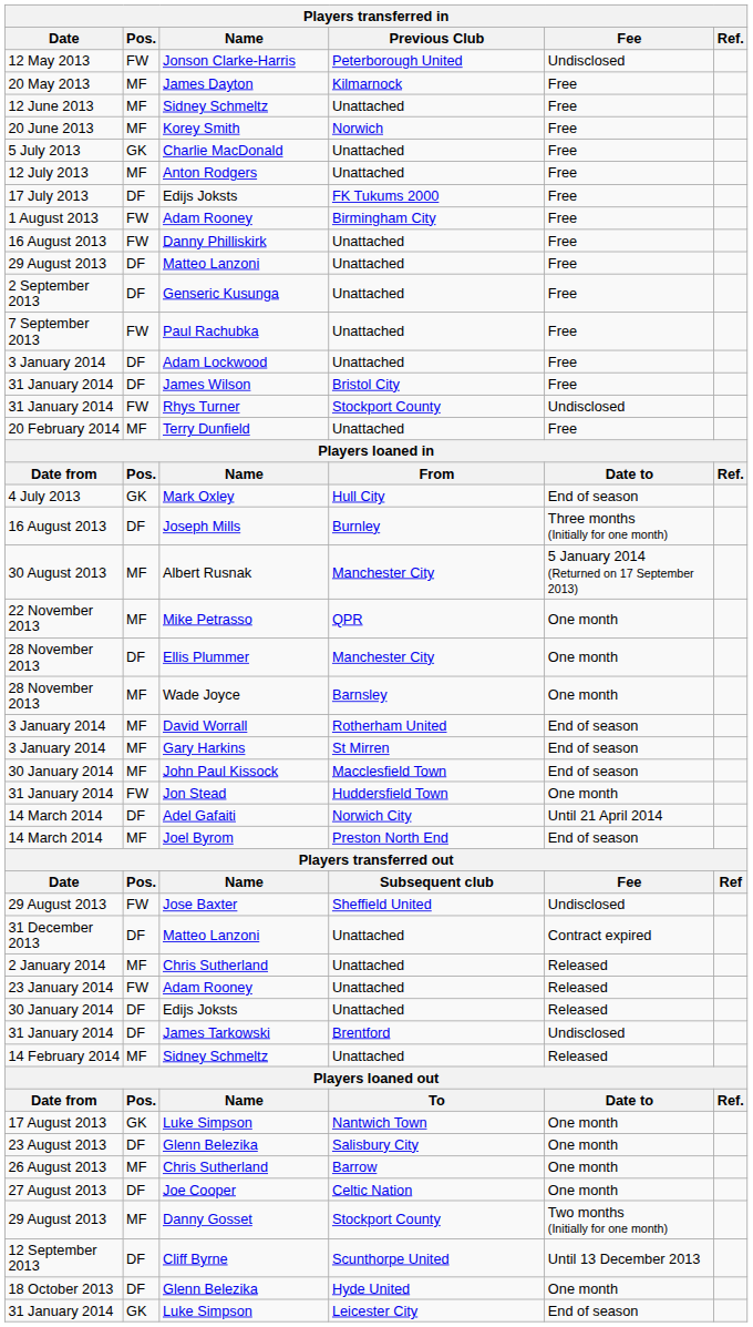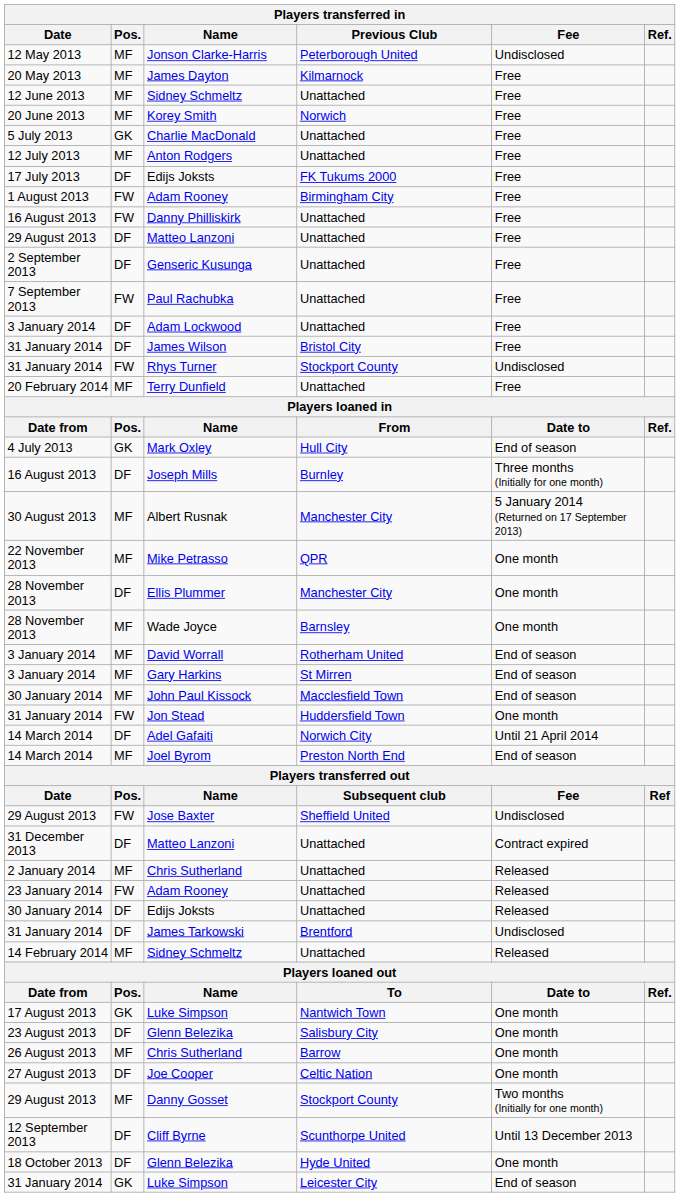Jonson Clarke-Harris | Pos.: FW -> MF
